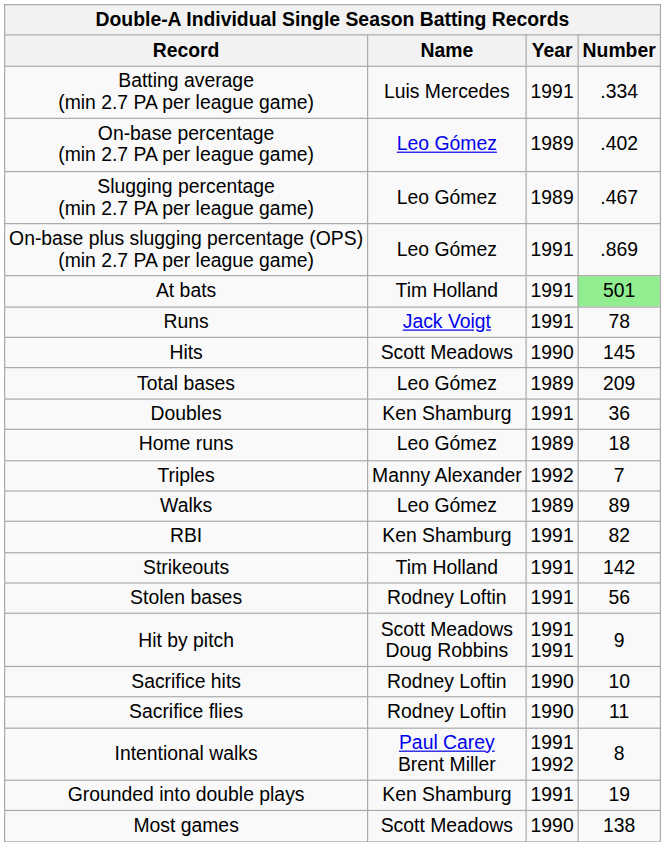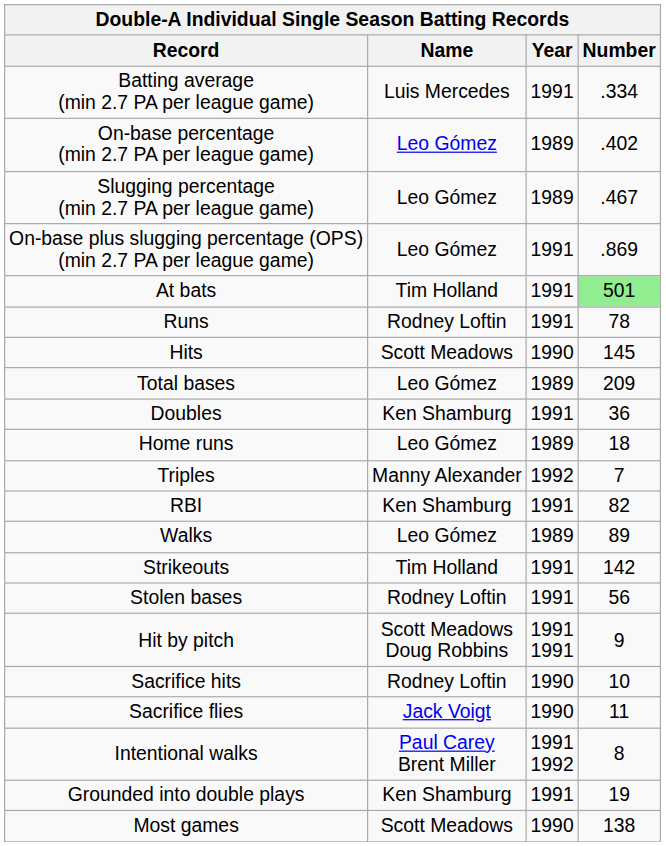Runs | Name: Jack Voigt -> Rodney Loftin
rows swapped: RBI <-> Walks
Sacrifice flies | Name: Rodney Loftin -> Jack Voigt
